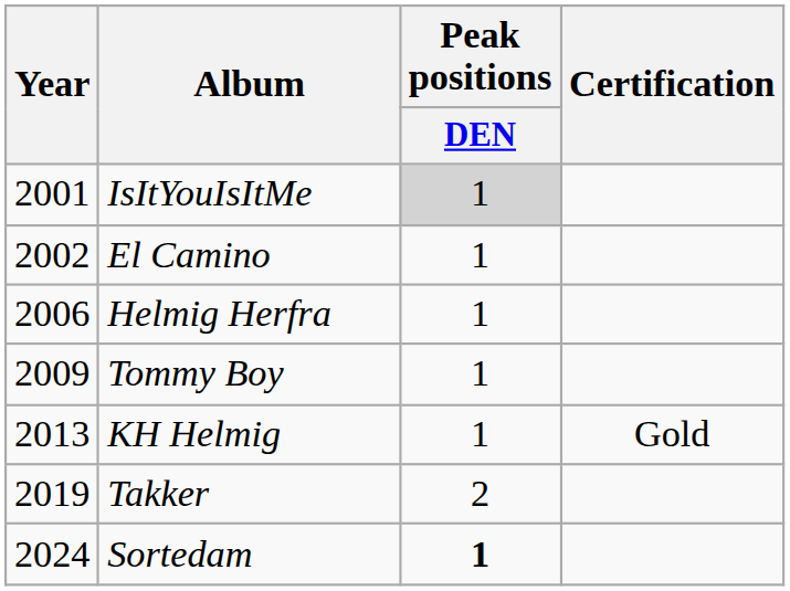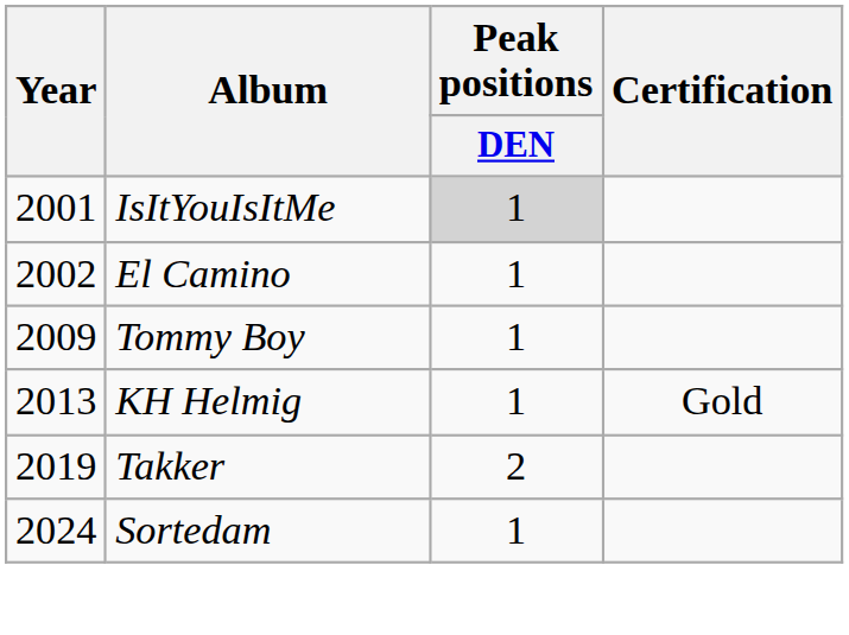- row: 2006 | Helmig Herfra | 1
Sortedam | Peak positions / DEN: bold -> normal
